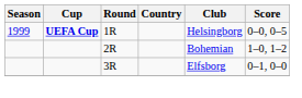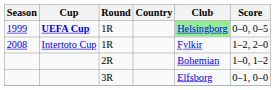1999 | Club: no background -> lightgreen background
+ row: 2008 | Intertoto Cup | 1R | Fylkir | 1–2, 2–0
